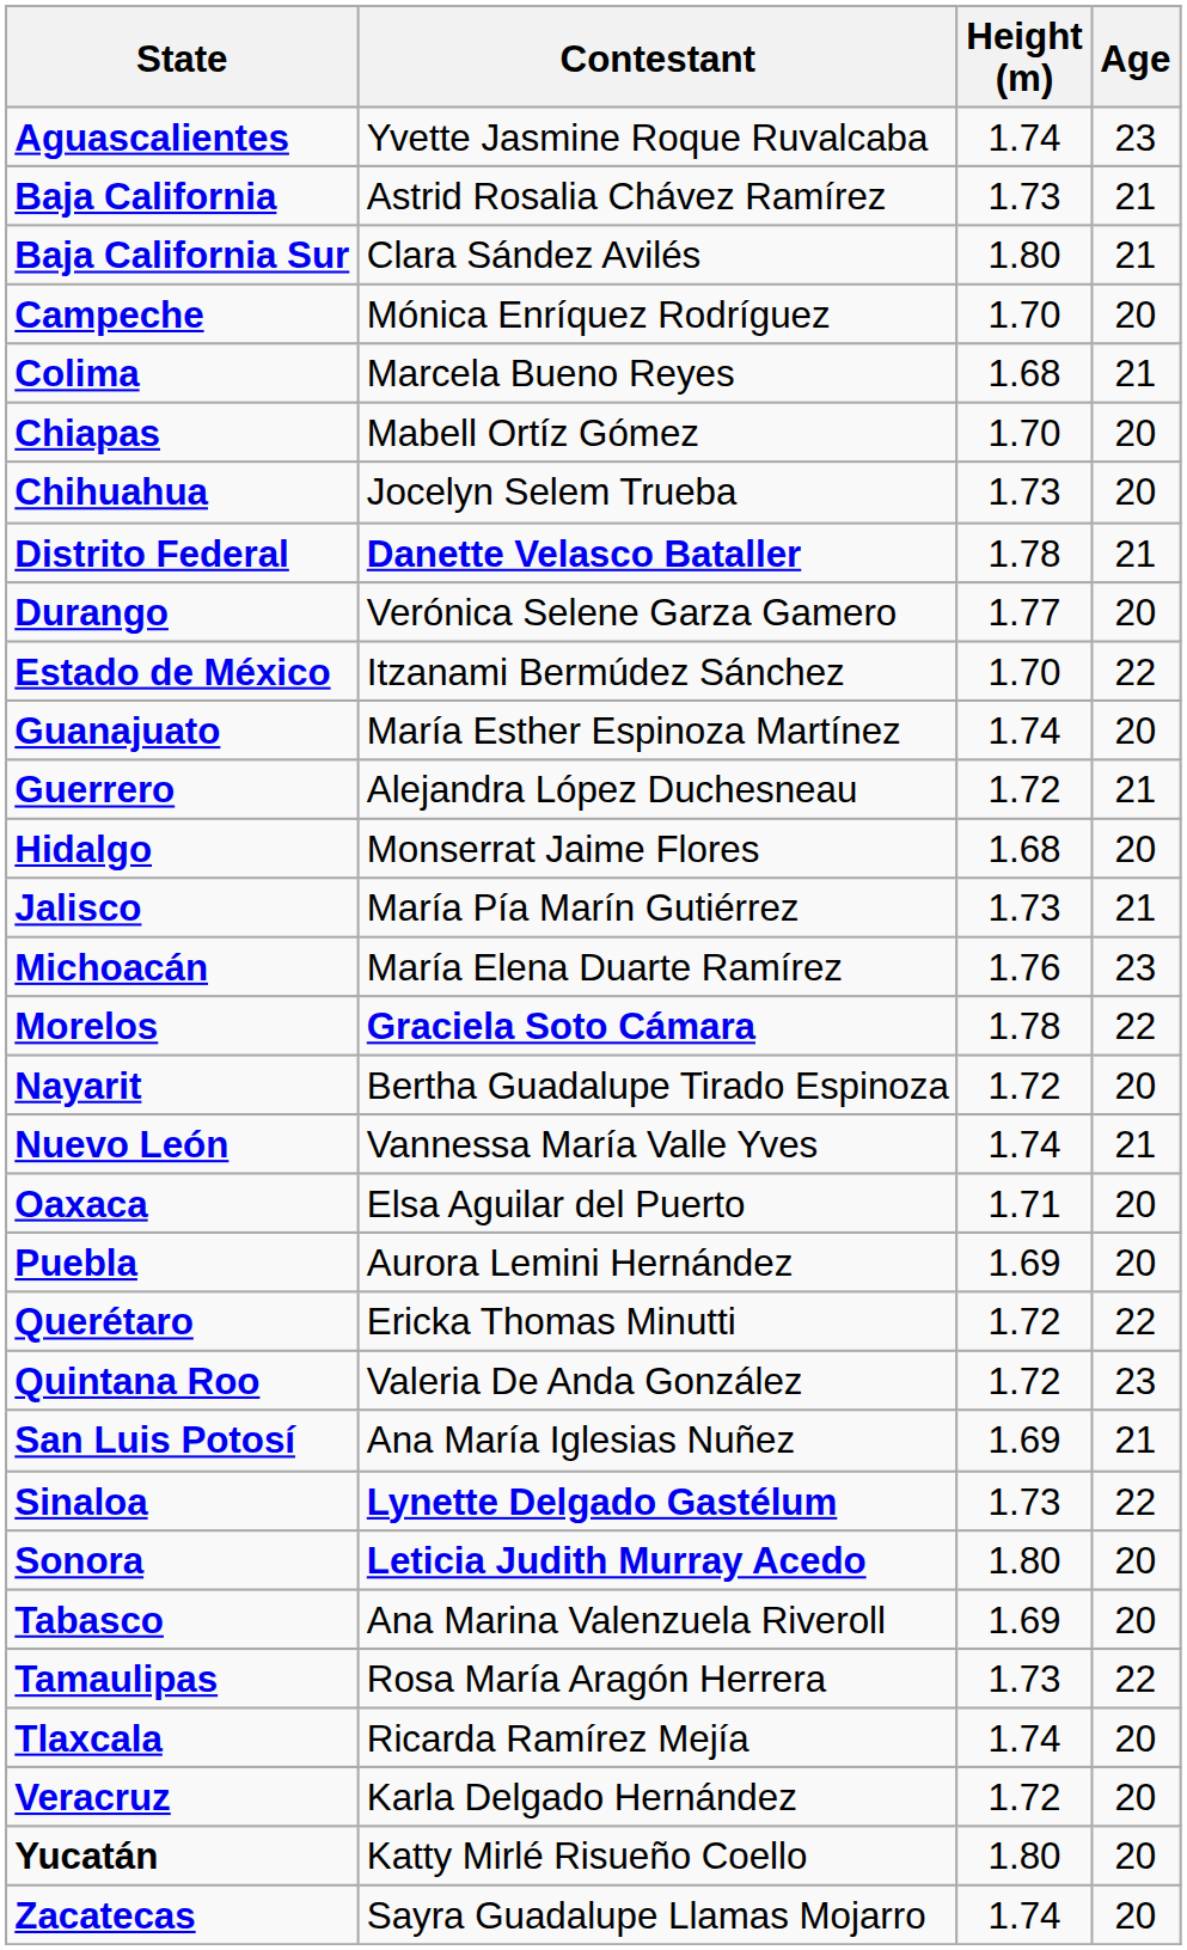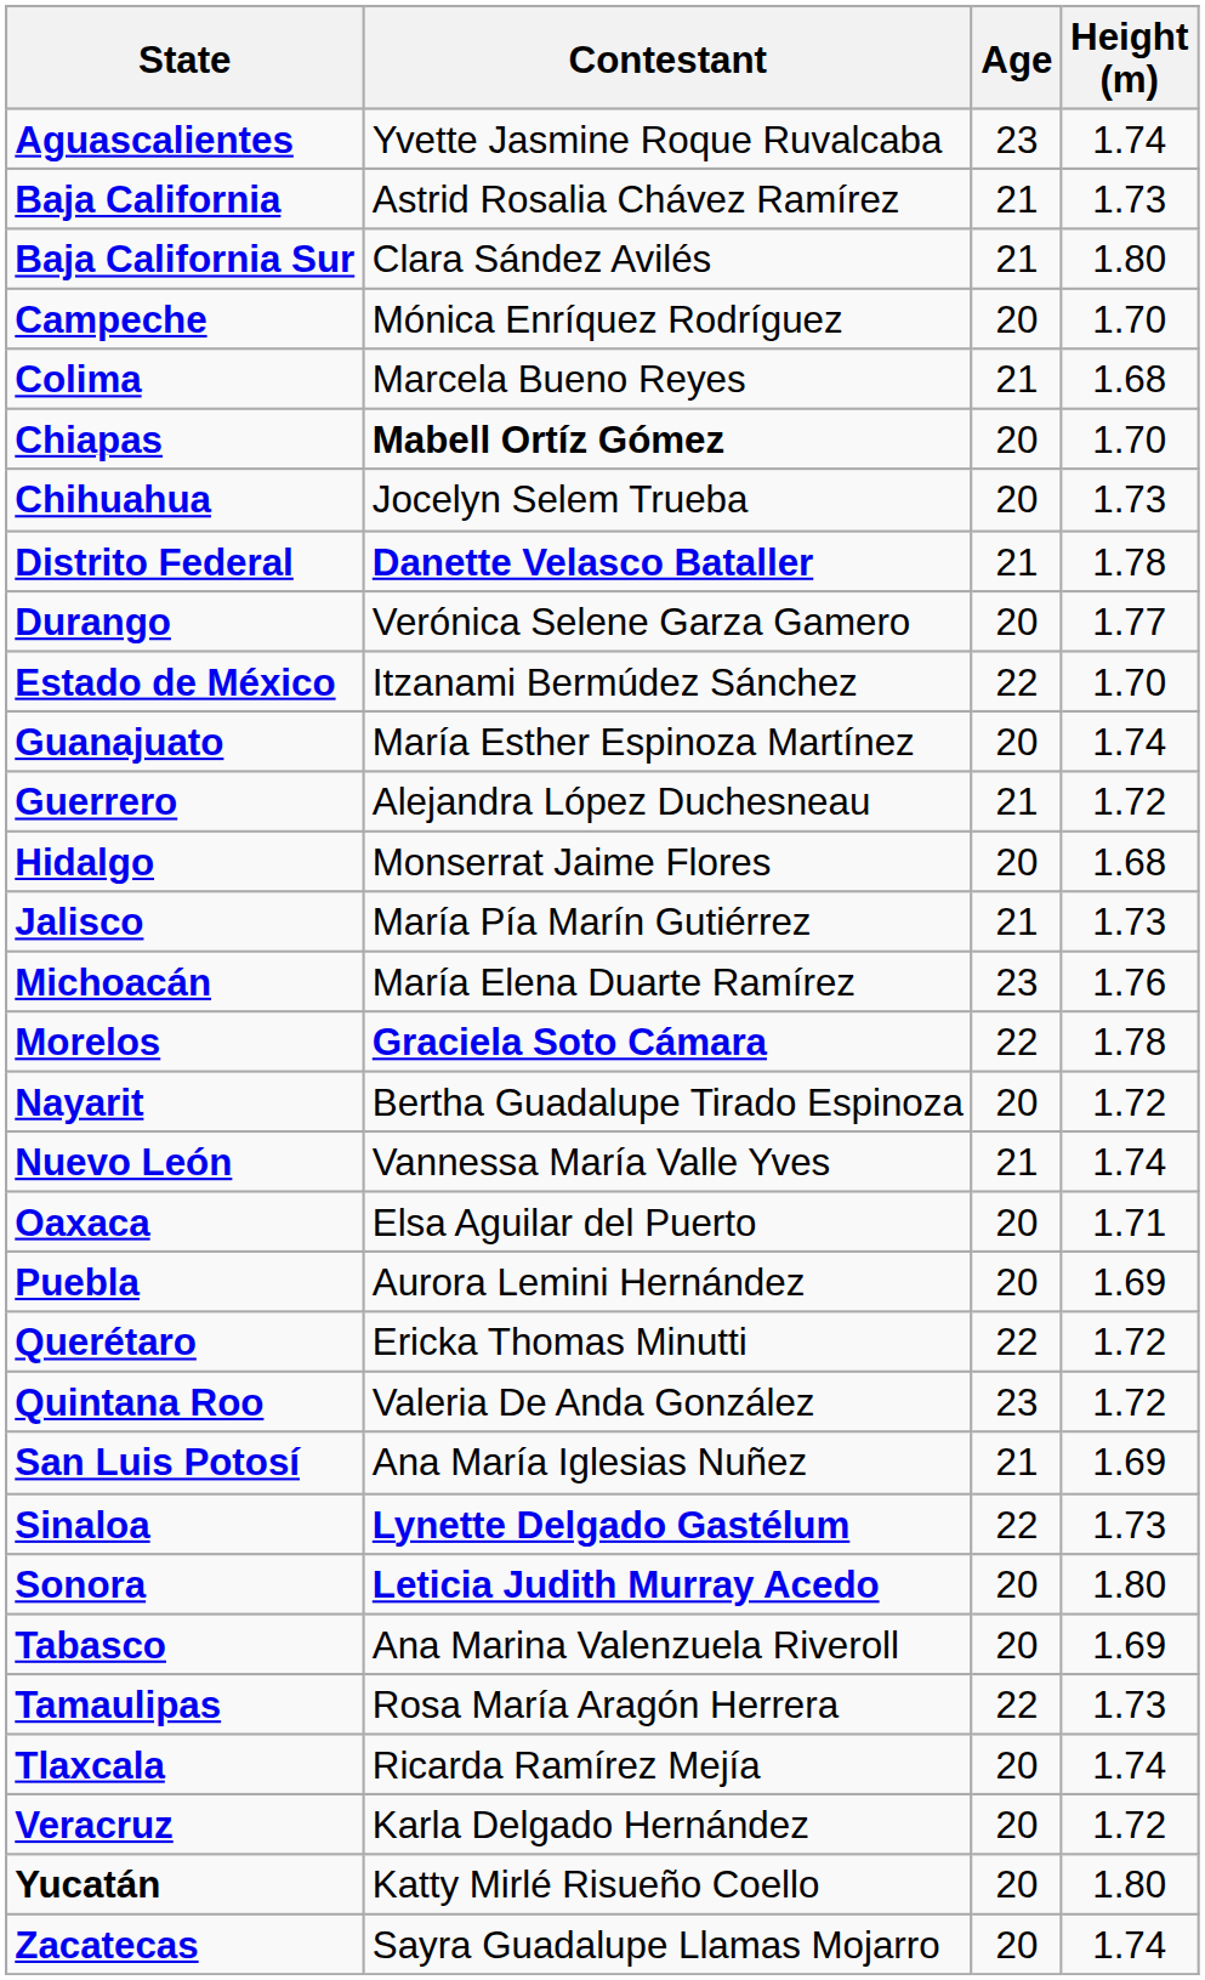columns swapped: Age <-> Height (m)
Chiapas | Contestant: normal -> bold
